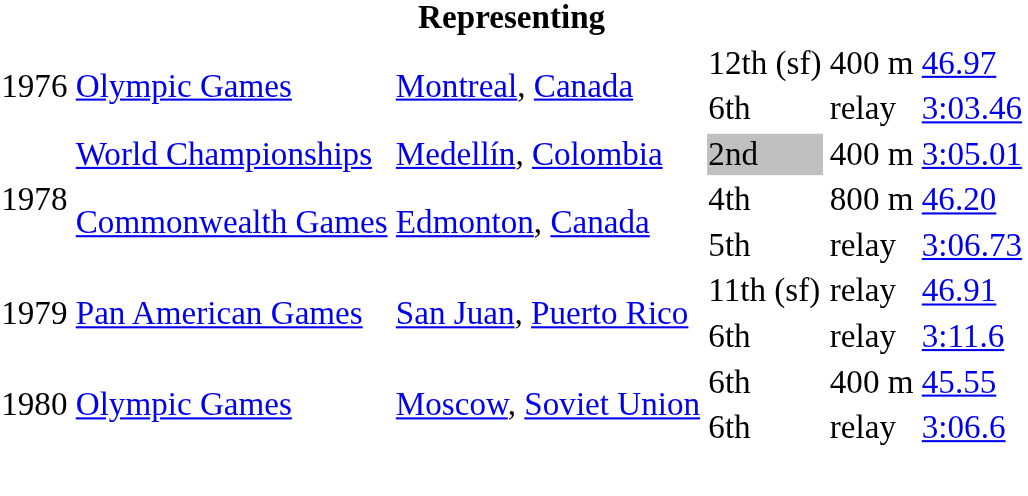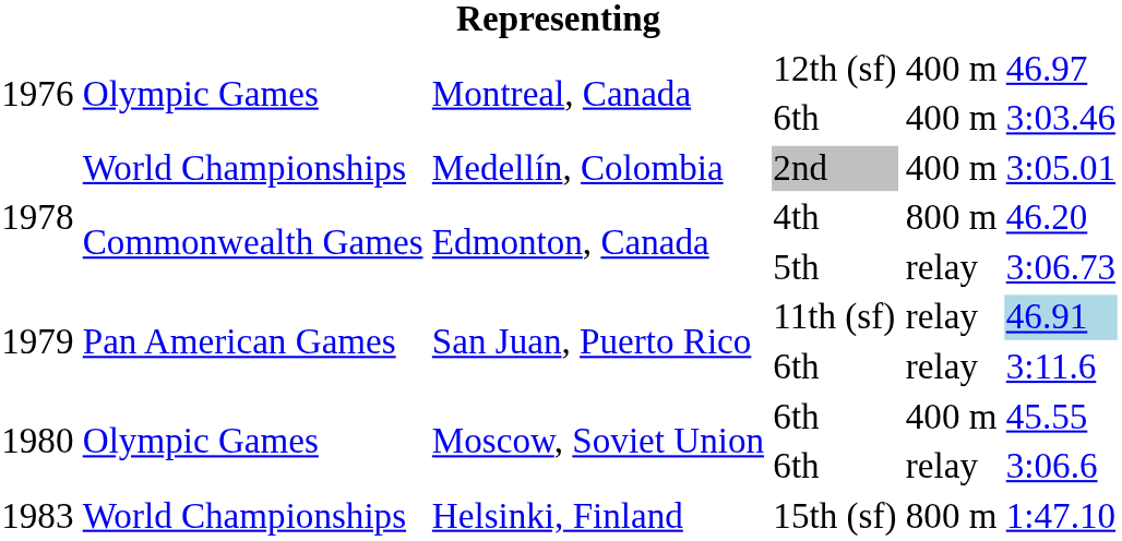Montreal, Canada / 6th | column 5: relay -> 400 m
11th (sf) | column 6: no background -> lightblue background
+ row: 1983 | World Championships | Helsinki, Finland | 15th (sf) | 800 m | 1:47.10
